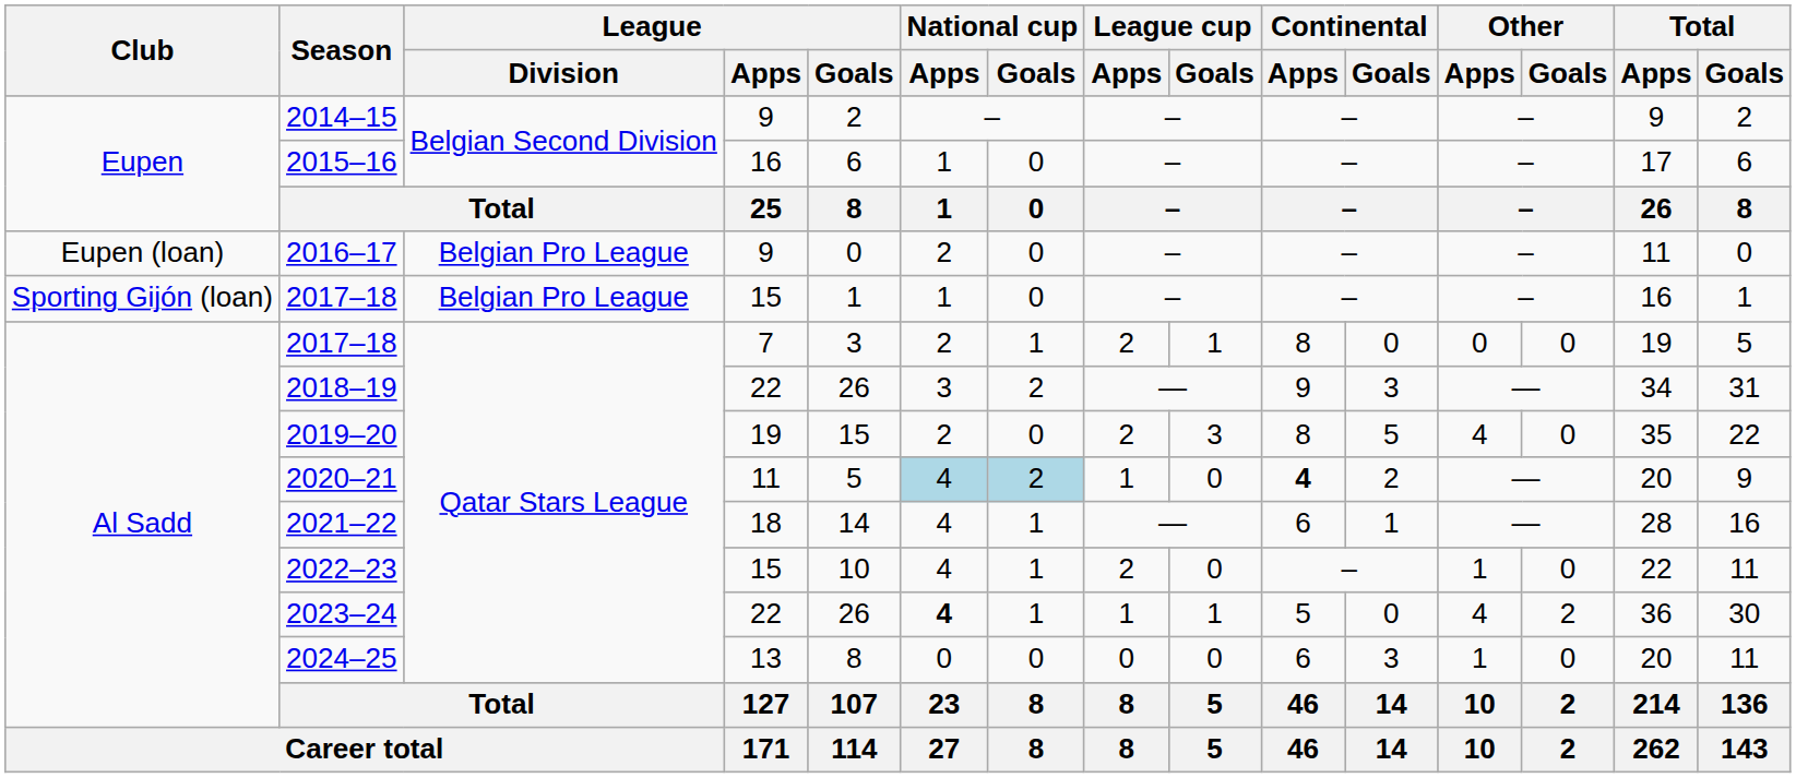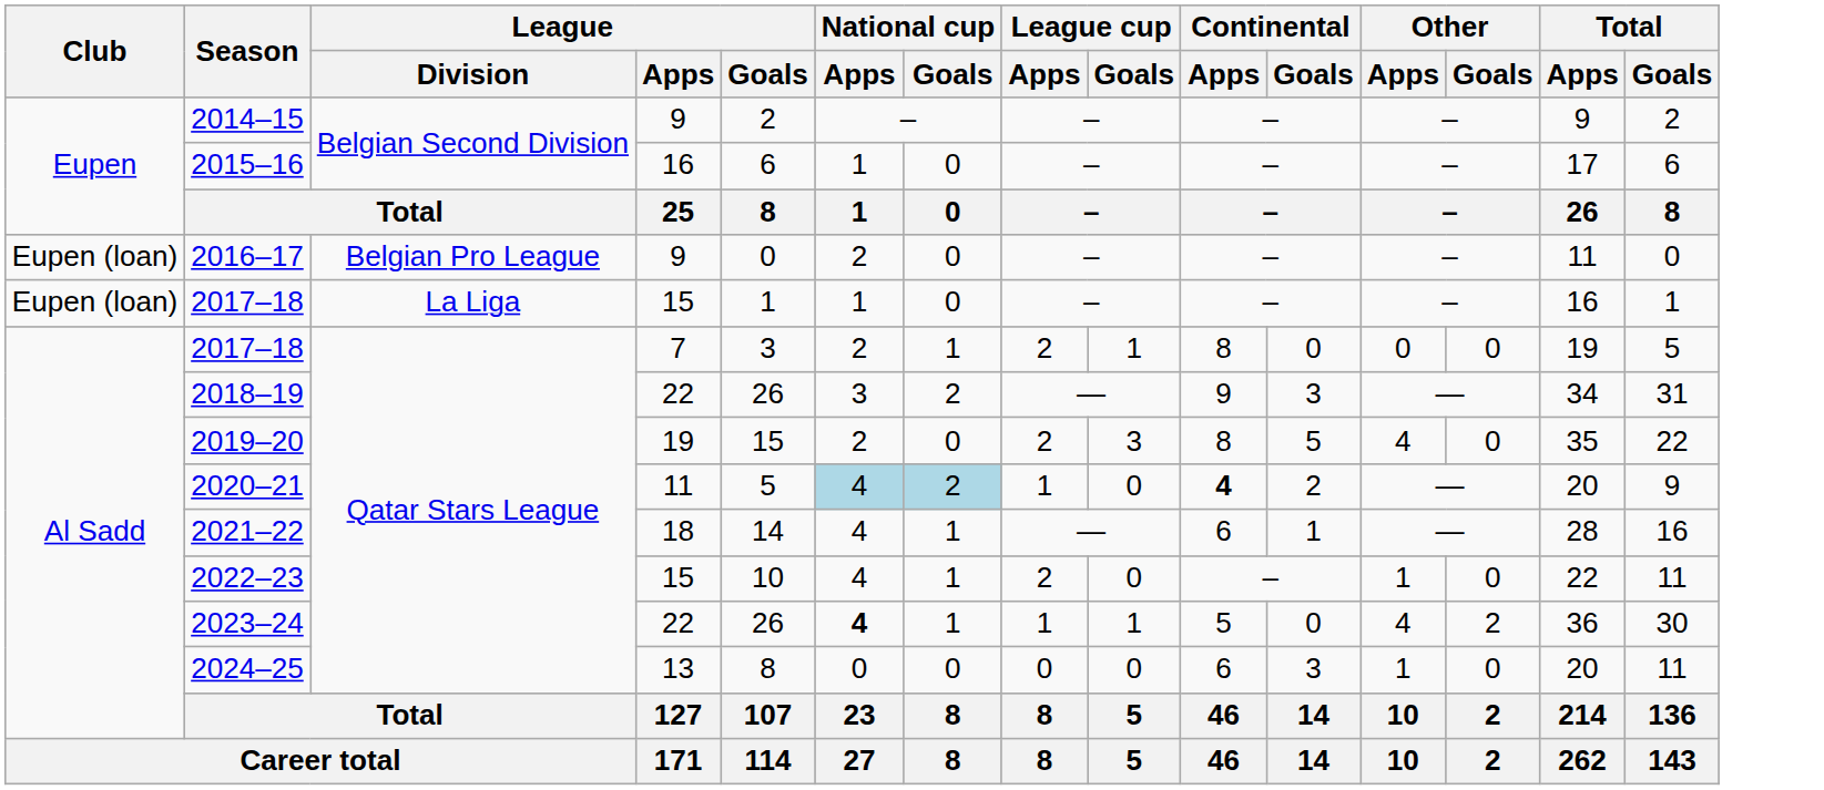2017–18 / 15 | Club: Sporting Gijón (loan) -> Eupen (loan)
2017–18 / 15 | League / Division: Belgian Pro League -> La Liga
